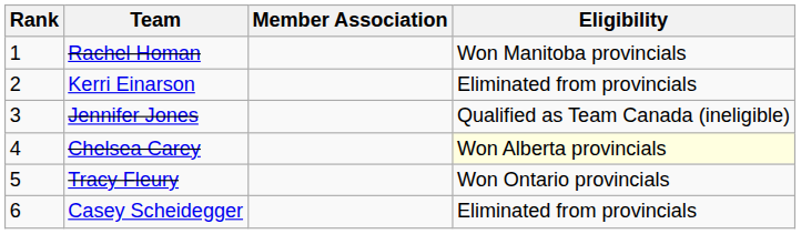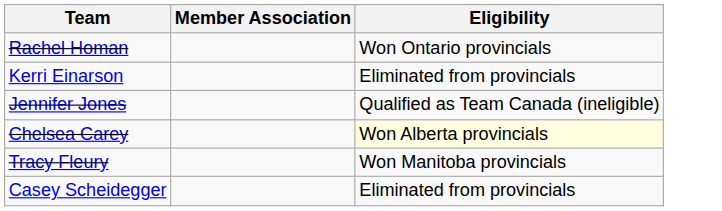- column: Rank | 1 | 2 | 3 | 4 | 5 | 6
Rachel Homan | Eligibility: Won Manitoba provincials -> Won Ontario provincials
Tracy Fleury | Eligibility: Won Ontario provincials -> Won Manitoba provincials
